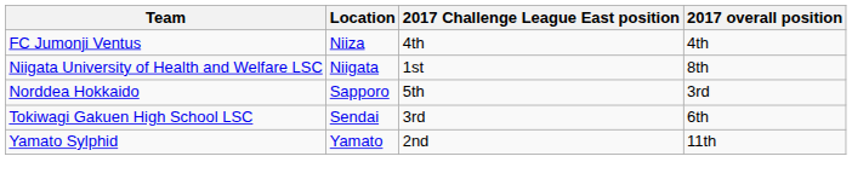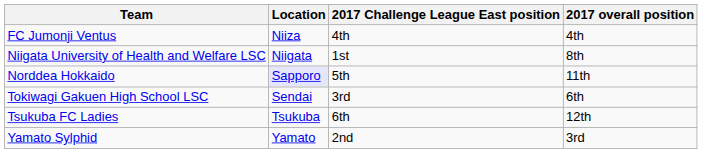Norddea Hokkaido | Location: no background -> lavender background
Norddea Hokkaido | 2017 overall position: 3rd -> 11th
+ row: Tsukuba FC Ladies | Tsukuba | 6th | 12th
Yamato Sylphid | 2017 overall position: 11th -> 3rd
